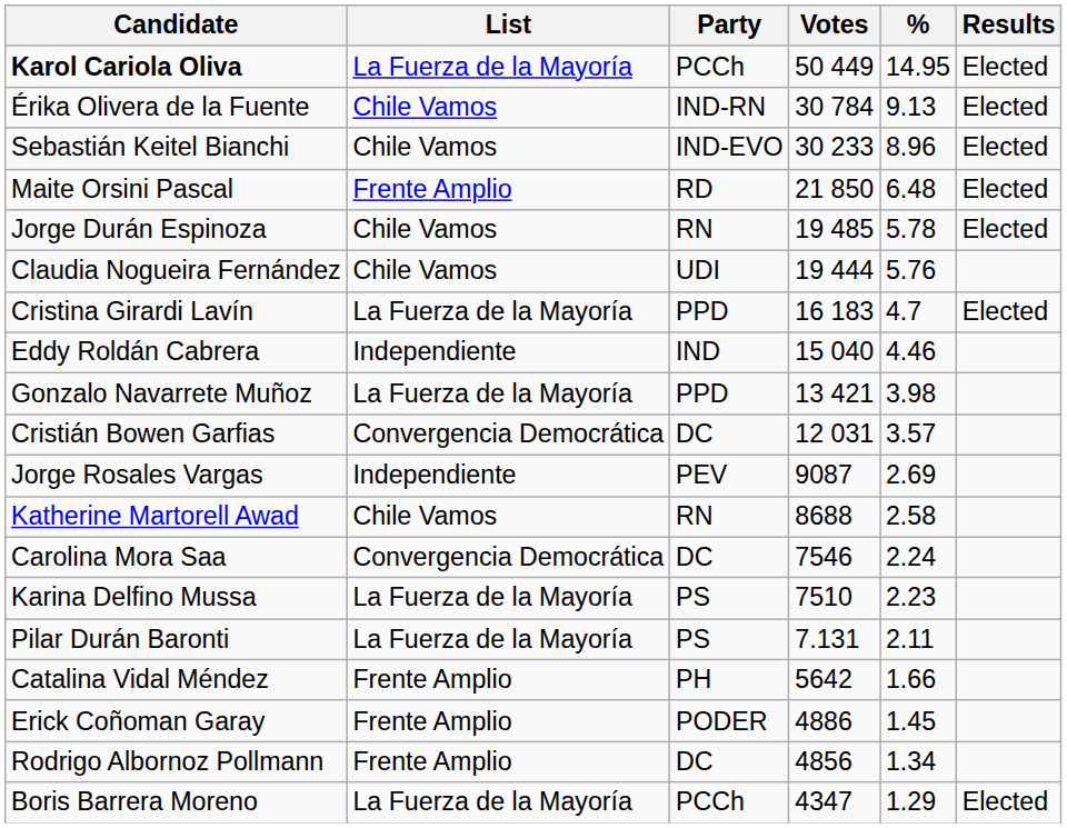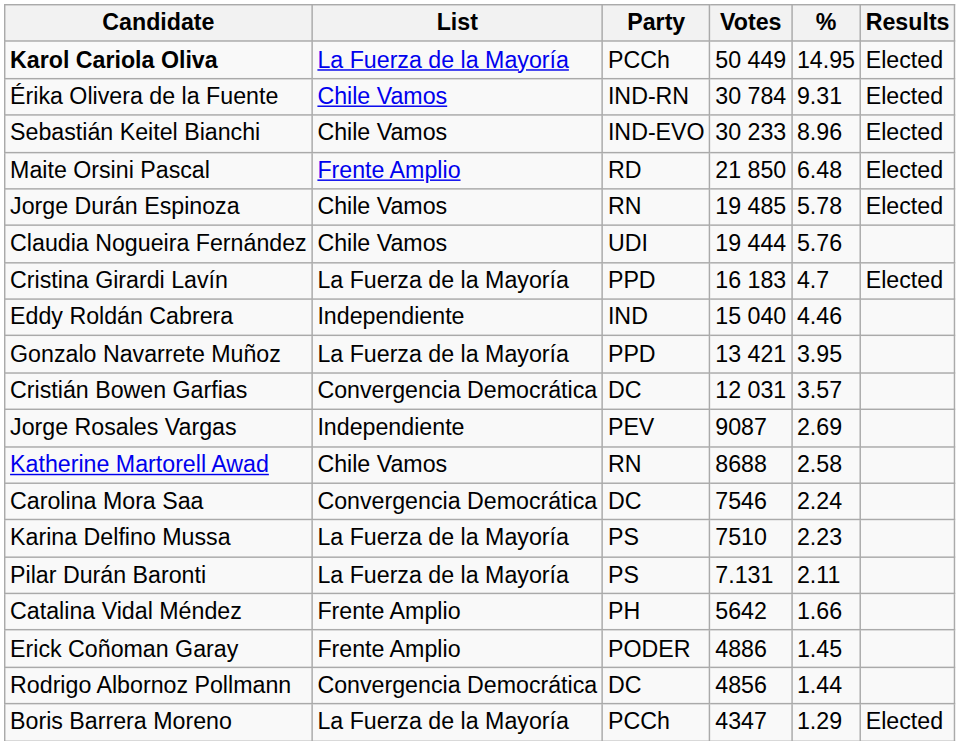Érika Olivera de la Fuente | %: 9.13 -> 9.31
Gonzalo Navarrete Muñoz | %: 3.98 -> 3.95
Rodrigo Albornoz Pollmann | List: Frente Amplio -> Convergencia Democrática
Rodrigo Albornoz Pollmann | %: 1.34 -> 1.44
